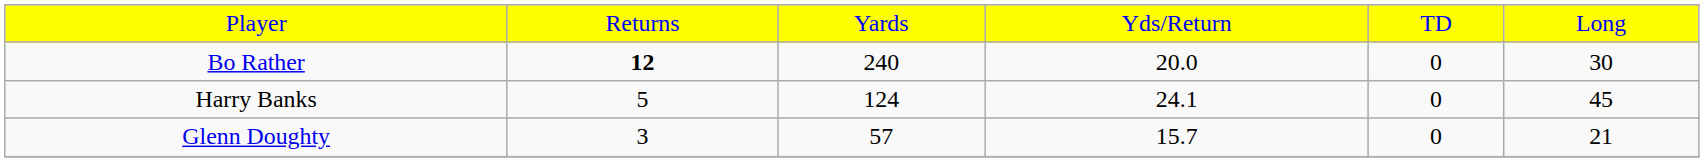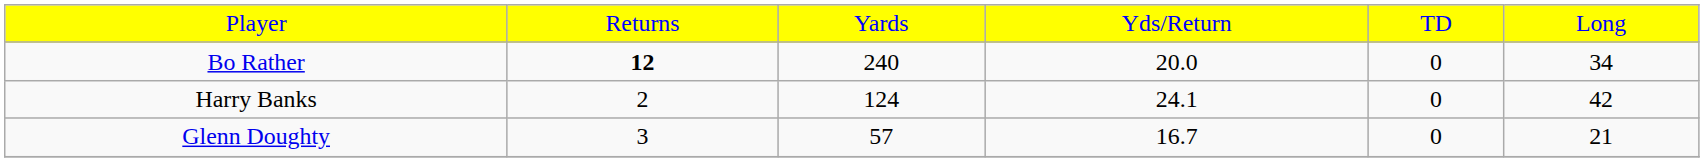Bo Rather | column 6: 30 -> 34
Harry Banks | column 2: 5 -> 2
Harry Banks | column 6: 45 -> 42
Glenn Doughty | column 4: 15.7 -> 16.7
